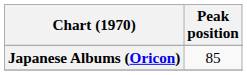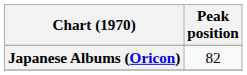Japanese Albums (Oricon) | Peak position: 85 -> 82
